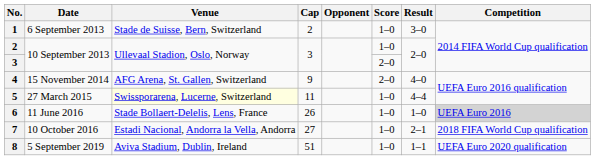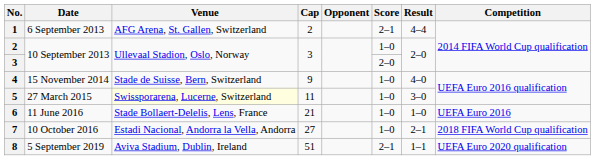1 | Venue: Stade de Suisse, Bern, Switzerland -> AFG Arena, St. Gallen, Switzerland
1 | Score: 1–0 -> 2–1
1 | Result: 3–0 -> 4–4
4 | Venue: AFG Arena, St. Gallen, Switzerland -> Stade de Suisse, Bern, Switzerland
4 | Score: 2–0 -> 1–0
5 | Result: 4–4 -> 3–0
6 | Cap: 26 -> 21
6 | Competition: lightgrey background -> no background
8 | Score: 1–0 -> 2–1
